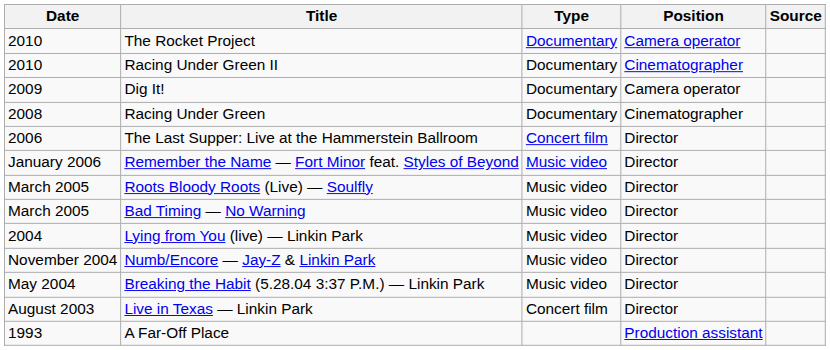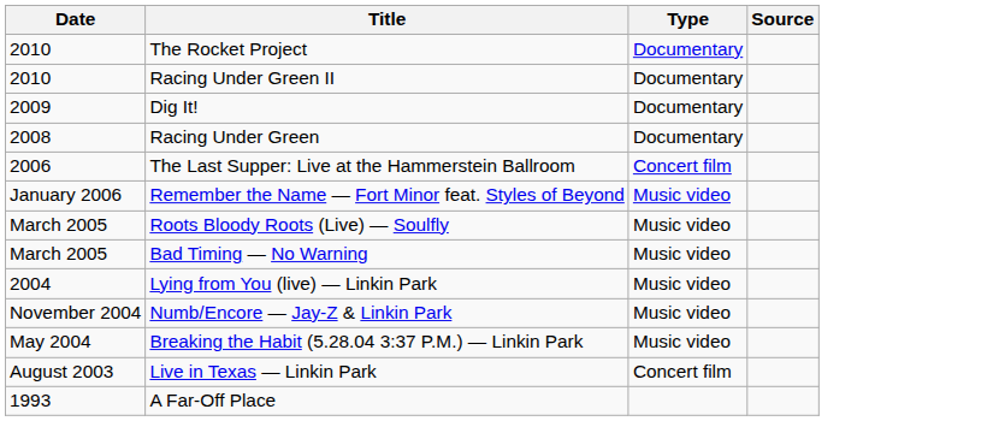- column: Position | Camera operator | Cinematographer | Camera operator | Cinematographer | Director | Director | Director | Director | Director | Director | Director | Director | Production assistant
